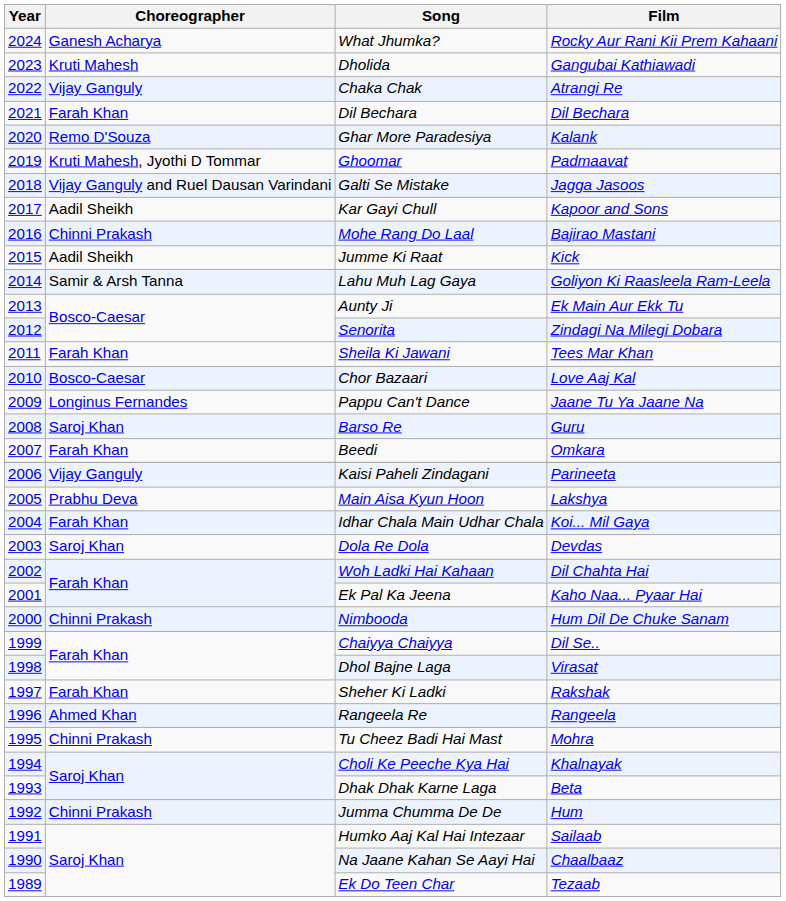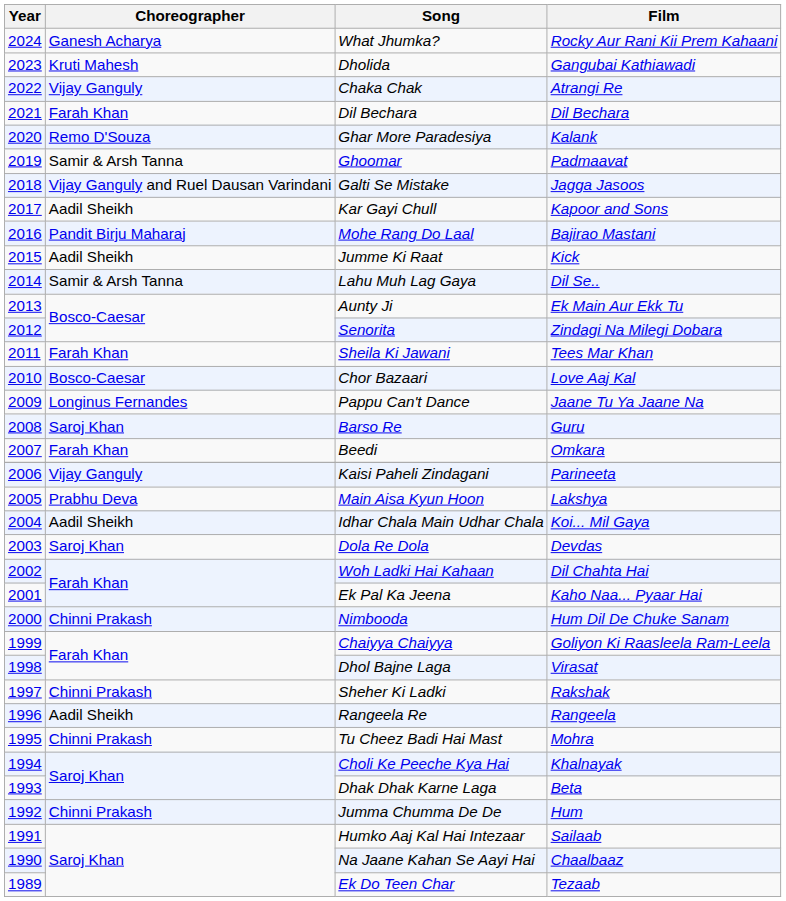Ghoomar | Choreographer: Kruti Mahesh, Jyothi D Tommar -> Samir & Arsh Tanna
Mohe Rang Do Laal | Choreographer: Chinni Prakash -> Pandit Birju Maharaj
Lahu Muh Lag Gaya | Film: Goliyon Ki Raasleela Ram-Leela -> Dil Se..
Idhar Chala Main Udhar Chala | Choreographer: Farah Khan -> Aadil Sheikh
Chaiyya Chaiyya | Film: Dil Se.. -> Goliyon Ki Raasleela Ram-Leela
Sheher Ki Ladki | Choreographer: Farah Khan -> Chinni Prakash
Rangeela Re | Choreographer: Ahmed Khan -> Aadil Sheikh
